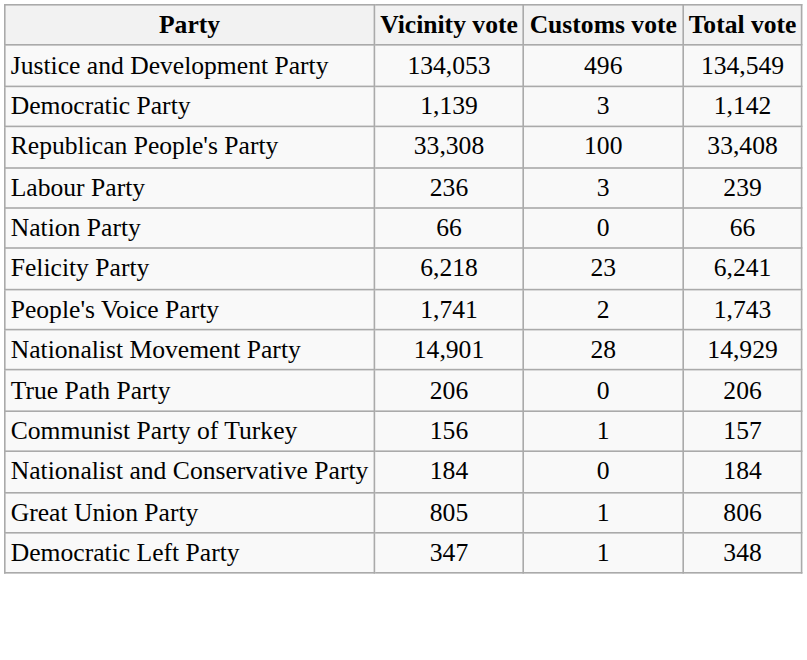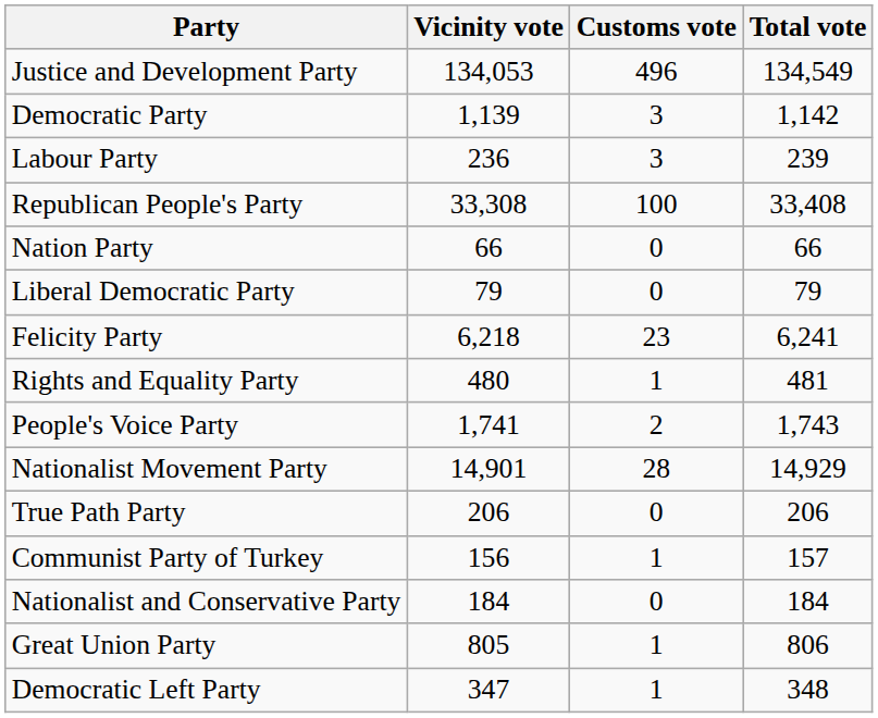rows swapped: Republican People's Party <-> Labour Party
+ row: Liberal Democratic Party | 79 | 0 | 79
+ row: Rights and Equality Party | 480 | 1 | 481
